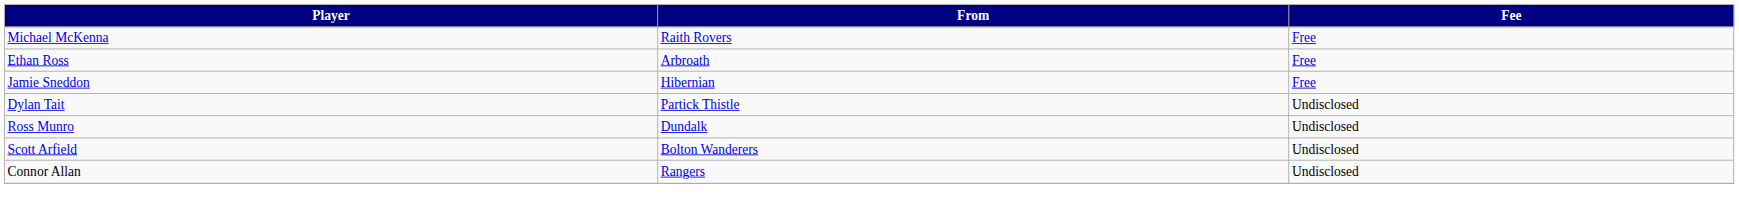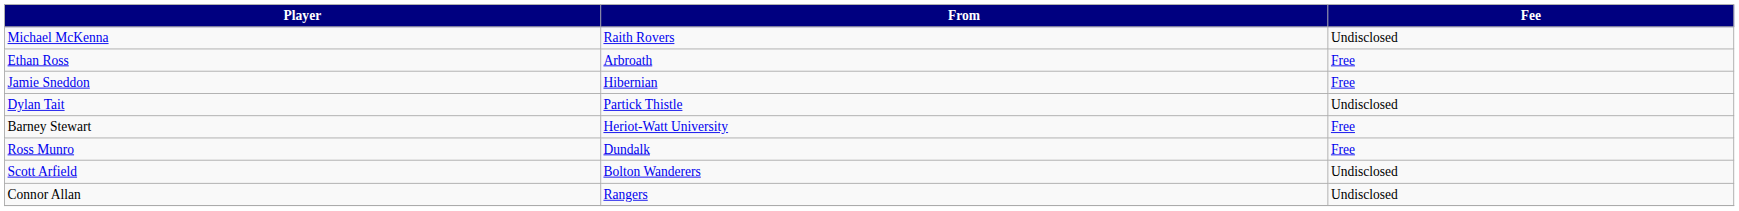Michael McKenna | Fee: Free -> Undisclosed
+ row: Barney Stewart | Heriot-Watt University | Free
Ross Munro | Fee: Undisclosed -> Free
